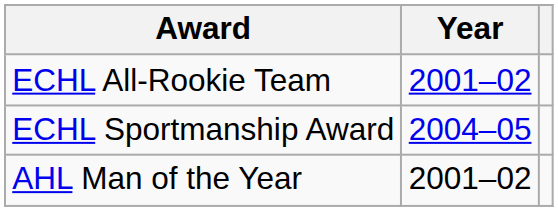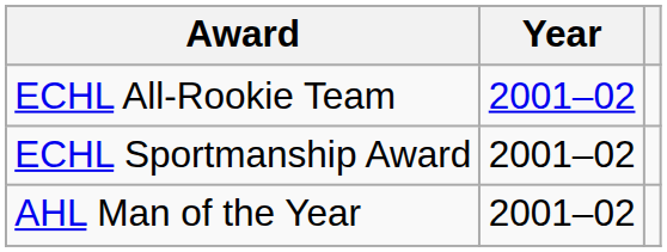ECHL Sportmanship Award | Year: 2004–05 -> 2001–02
